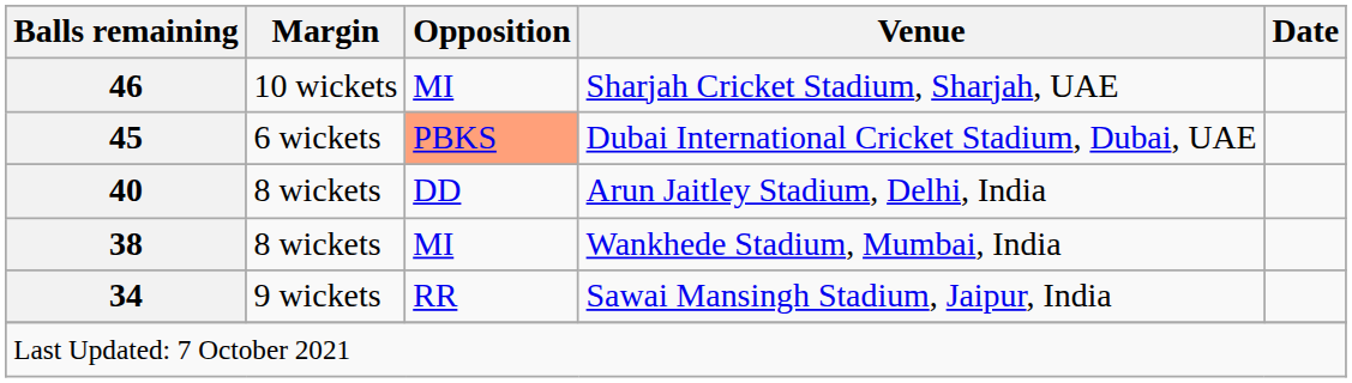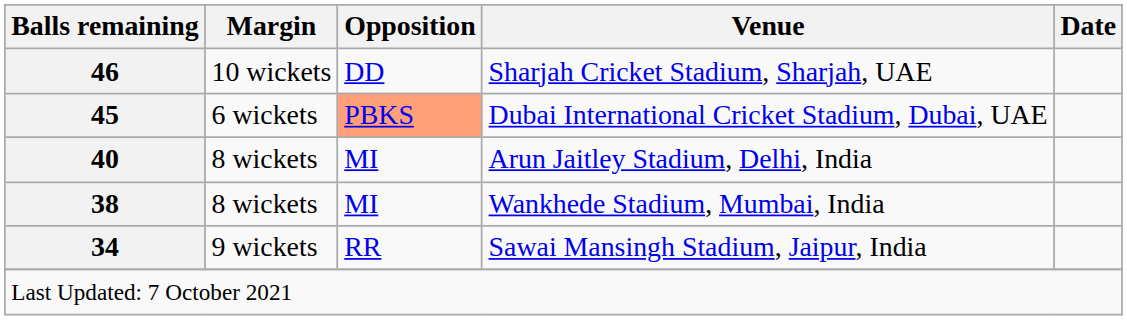Sharjah Cricket Stadium, Sharjah, UAE | Opposition: MI -> DD
Arun Jaitley Stadium, Delhi, India | Opposition: DD -> MI
